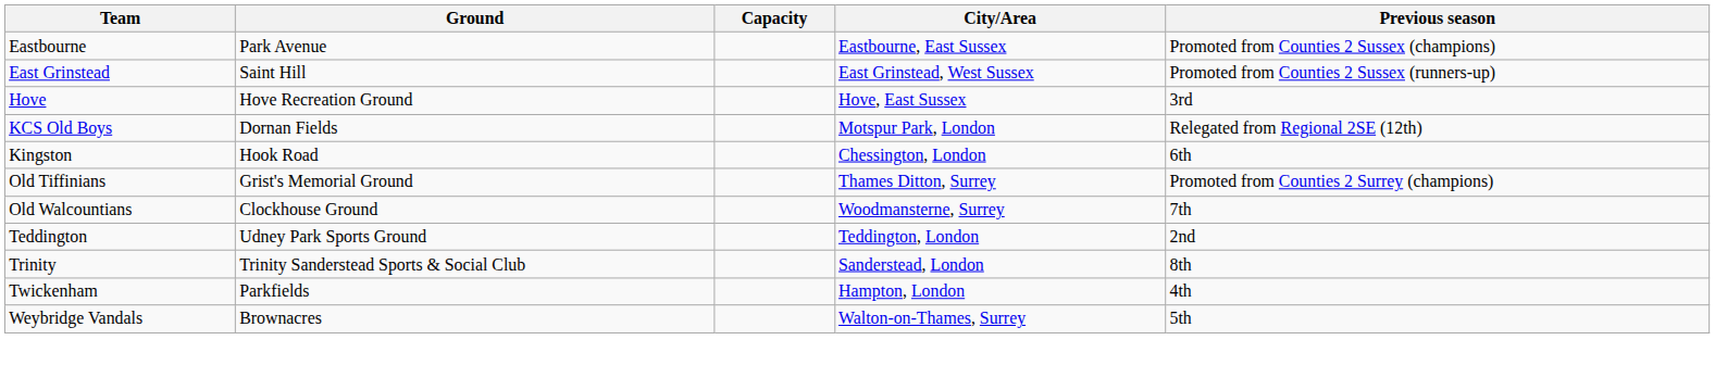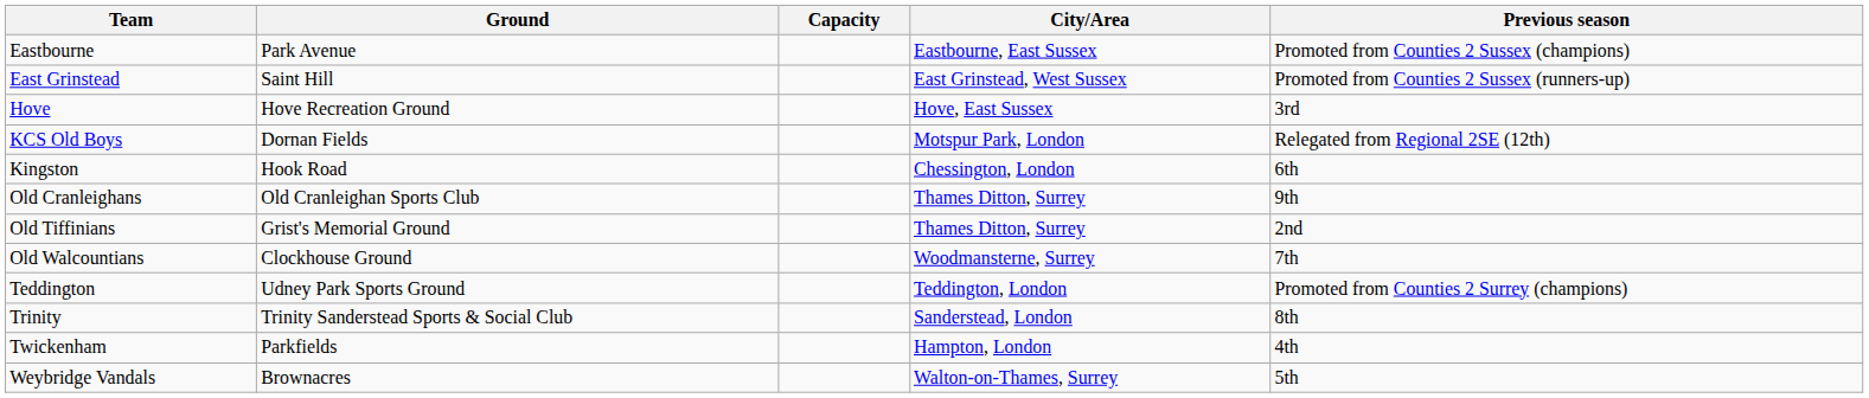+ row: Old Cranleighans | Old Cranleighan Sports Club | Thames Ditton, Surrey | 9th
Old Tiffinians | Previous season: Promoted from Counties 2 Surrey (champions) -> 2nd
Teddington | Previous season: 2nd -> Promoted from Counties 2 Surrey (champions)
